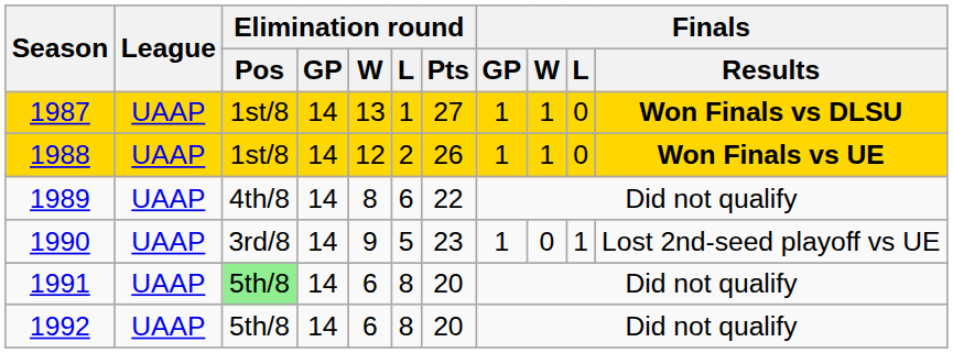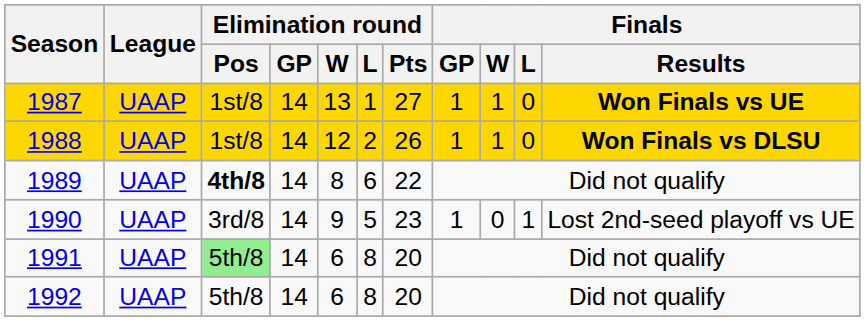1987 | Finals / Results: Won Finals vs DLSU -> Won Finals vs UE
1988 | Finals / Results: Won Finals vs UE -> Won Finals vs DLSU
1989 | Elimination round / Pos: normal -> bold
